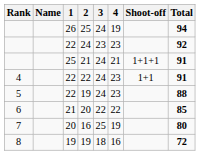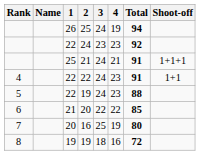columns swapped: Total <-> Shoot-off
